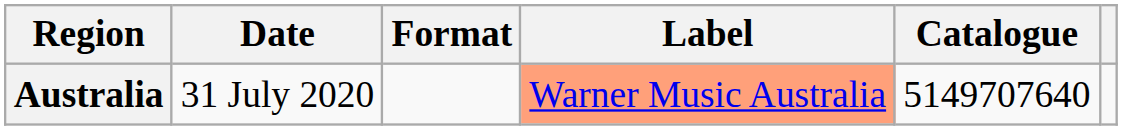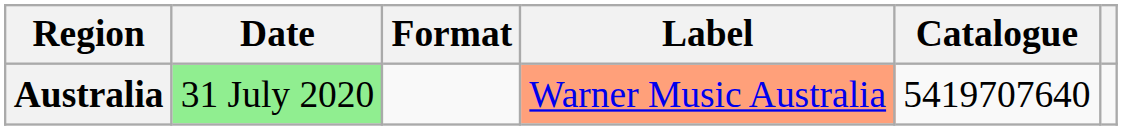Australia | Date: no background -> lightgreen background
Australia | Catalogue: 5149707640 -> 5419707640
